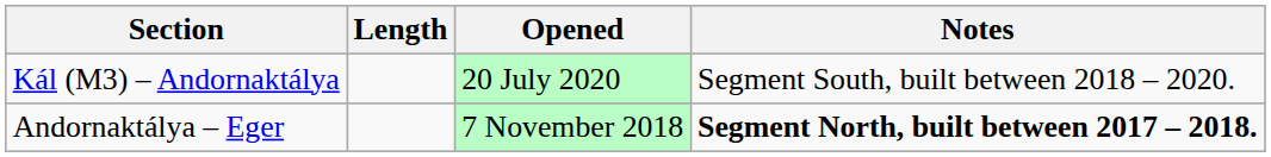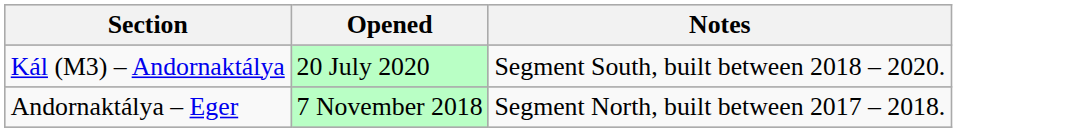- column: Length
Andornaktálya – Eger | Notes: bold -> normal
